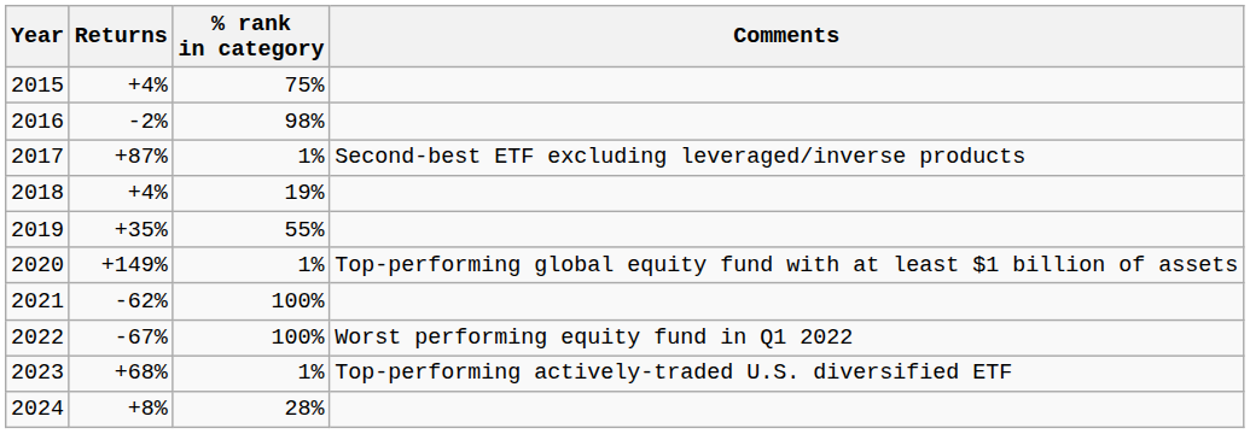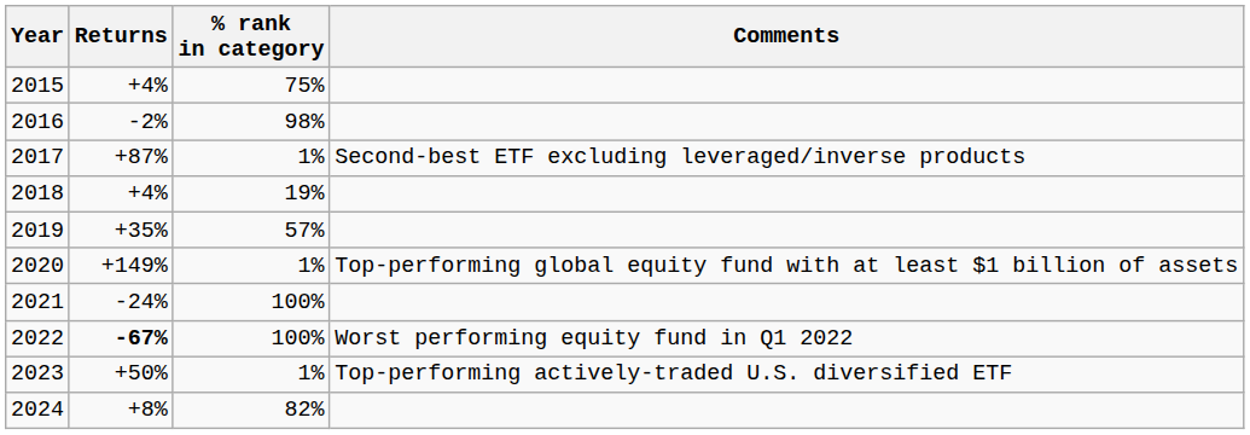2019 | % rank in category: 55% -> 57%
2021 | Returns: -62% -> -24%
2022 | Returns: normal -> bold
2023 | Returns: +68% -> +50%
2024 | % rank in category: 28% -> 82%
